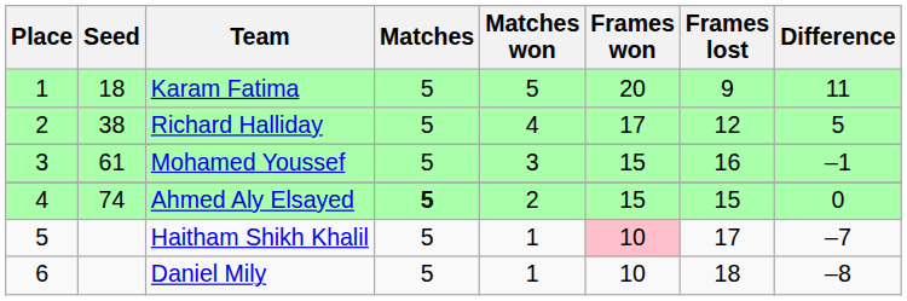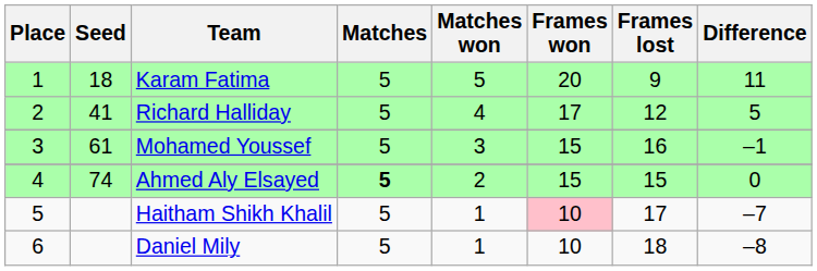Richard Halliday | Seed: 38 -> 41
